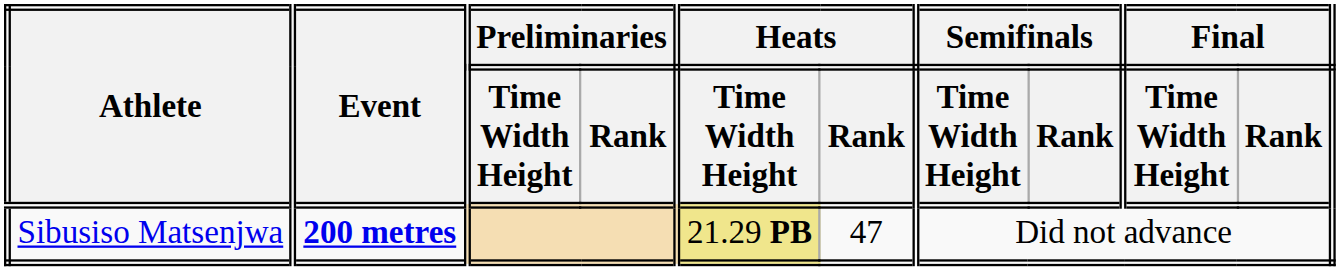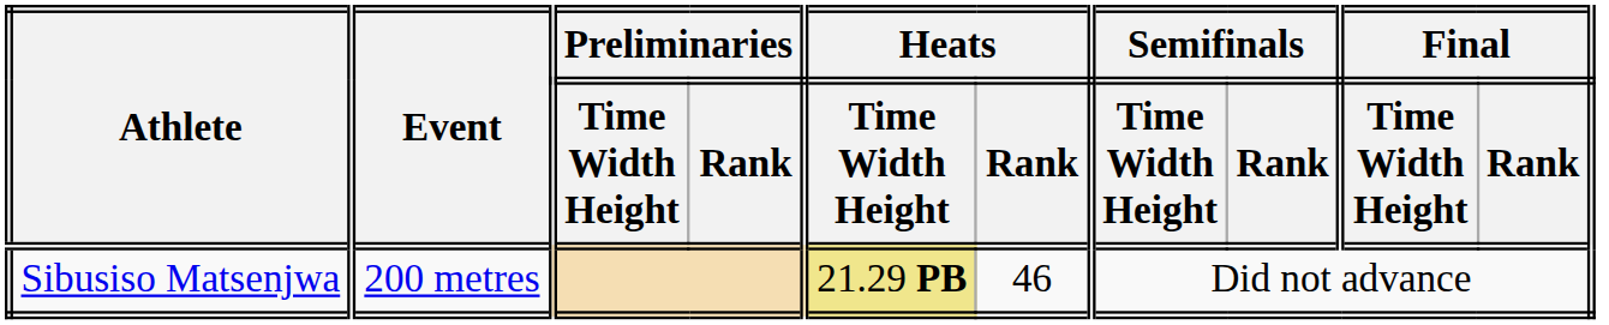Sibusiso Matsenjwa | Event: bold -> normal
Sibusiso Matsenjwa | Heats / Rank: 47 -> 46
